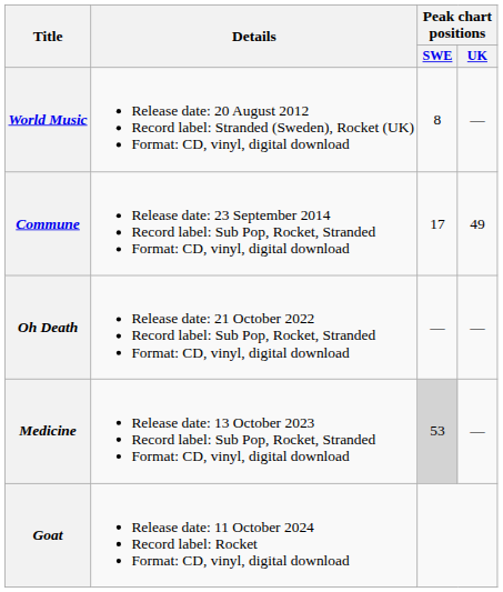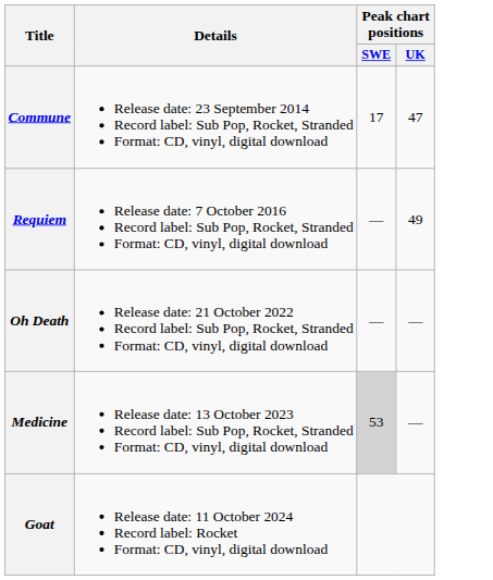- row: World Music | Release date: 20 August 2012 Record label: Stranded (Sweden), Rocket (UK) Format: CD, vinyl, digital download | 8 | —
Commune | Peak chart positions / UK: 49 -> 47
+ row: Requiem | Release date: 7 October 2016 Record label: Sub Pop, Rocket, Stranded Format: CD, vinyl, digital download | — | 49
